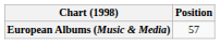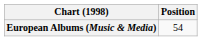European Albums (Music & Media) | Position: 57 -> 54
